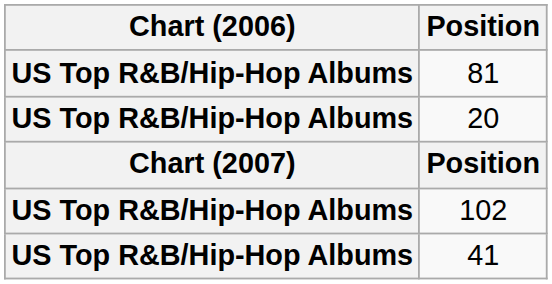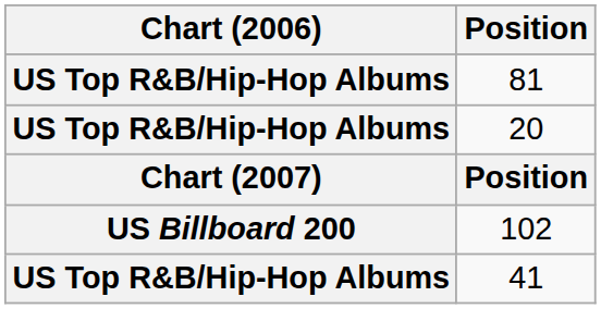102 | Chart (2006): US Top R&B/Hip-Hop Albums -> US Billboard 200
